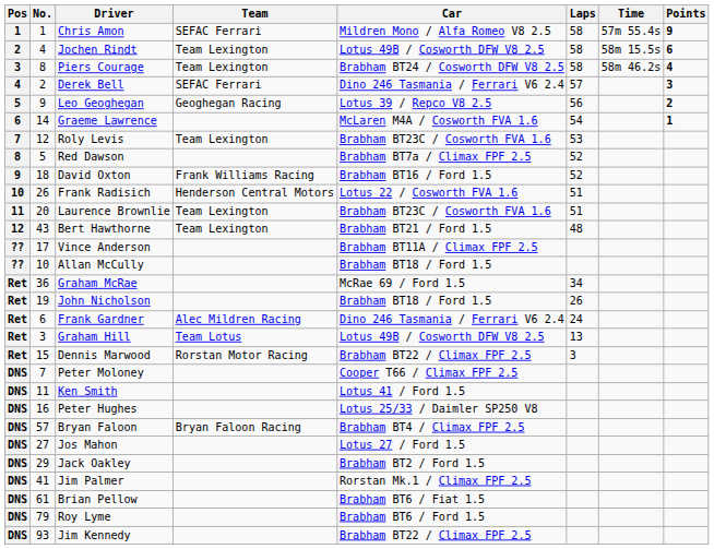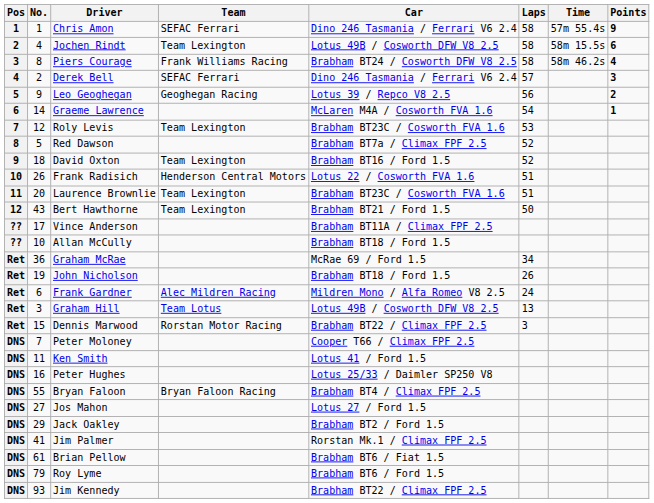Chris Amon | Car: Mildren Mono / Alfa Romeo V8 2.5 -> Dino 246 Tasmania / Ferrari V6 2.4
Piers Courage | Team: Team Lexington -> Frank Williams Racing
David Oxton | Team: Frank Williams Racing -> Team Lexington
Bert Hawthorne | Laps: 48 -> 50
Frank Gardner | Car: Dino 246 Tasmania / Ferrari V6 2.4 -> Mildren Mono / Alfa Romeo V8 2.5
Bryan Faloon | No.: 57 -> 55
